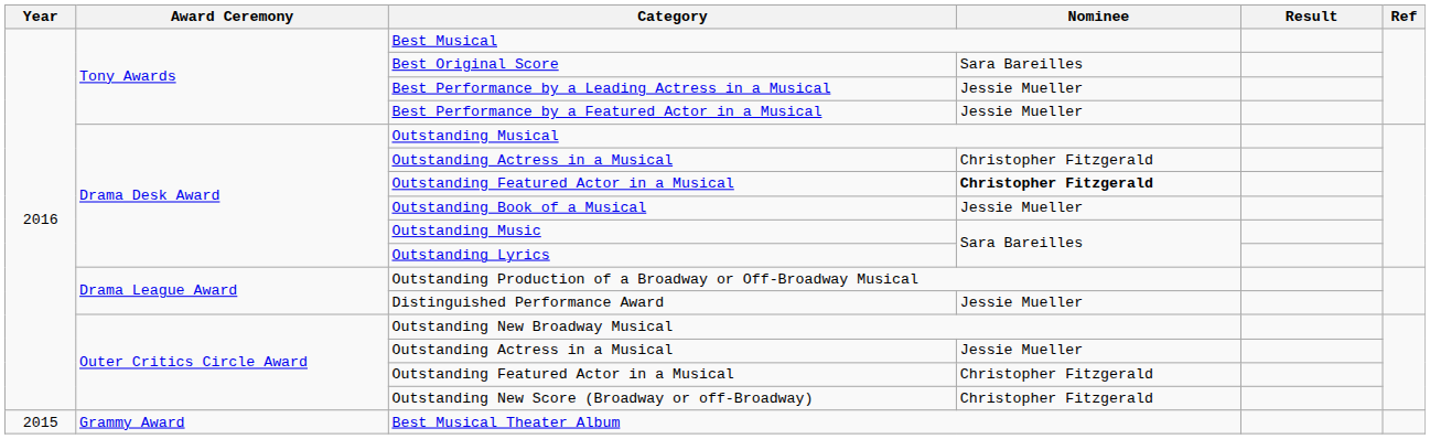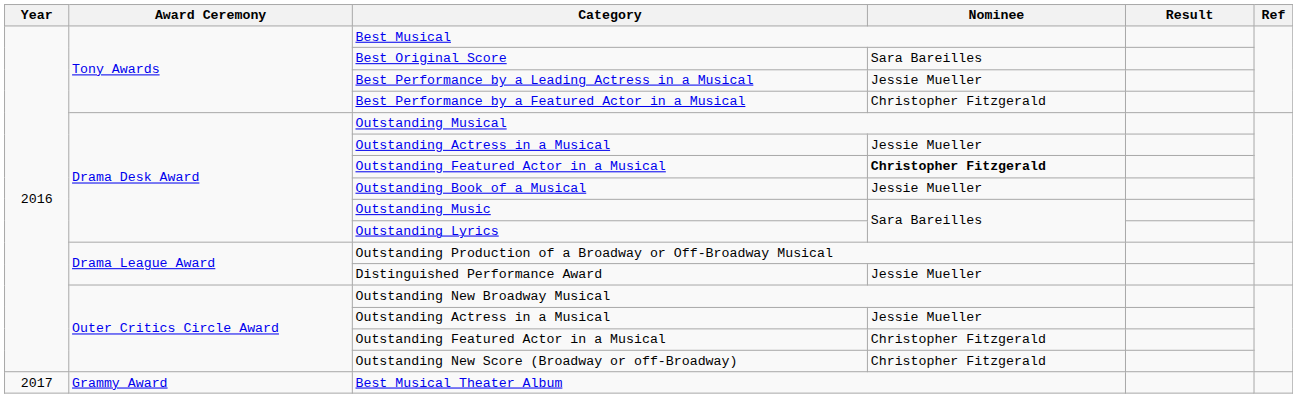Best Performance by a Featured Actor in a Musical | Nominee: Jessie Mueller -> Christopher Fitzgerald
Drama Desk Award / Outstanding Actress in a Musical | Nominee: Christopher Fitzgerald -> Jessie Mueller
Best Musical Theater Album | Year: 2015 -> 2017
